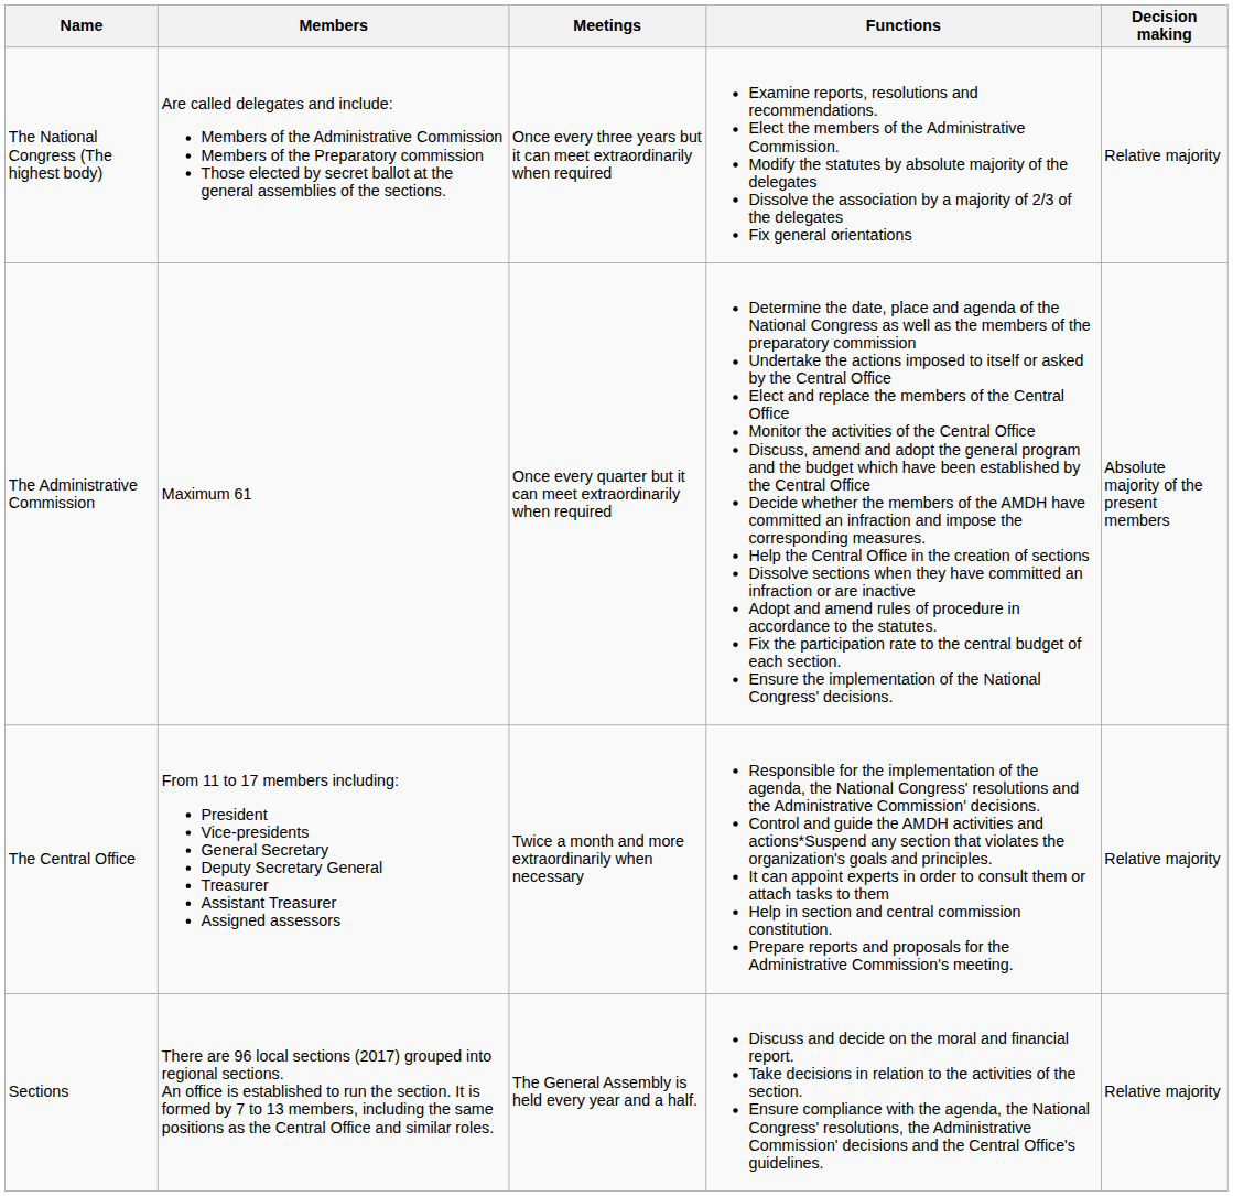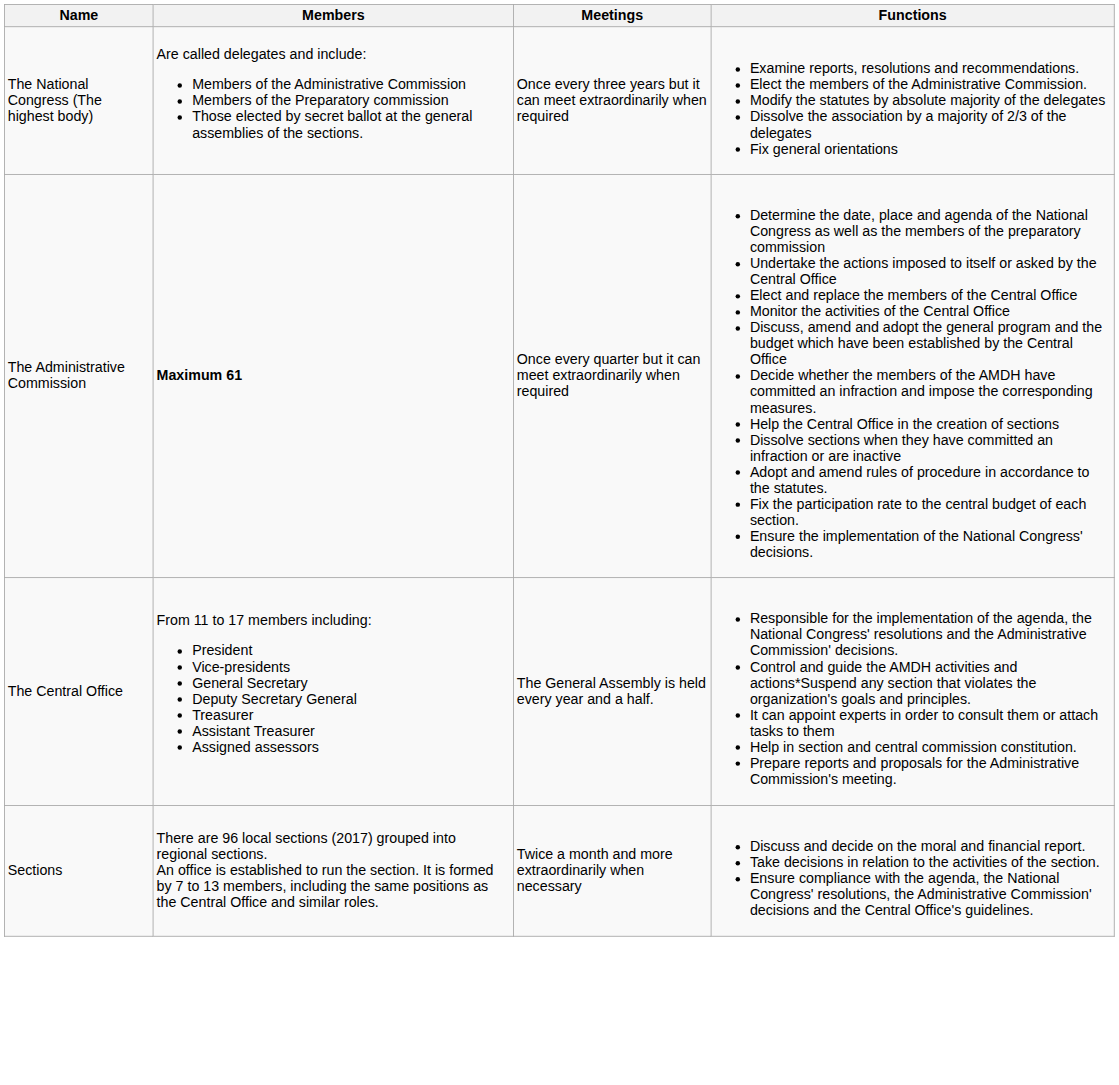- column: Decision making | Relative majority | Absolute majority of the present members | Relative majority | Relative majority
The Administrative Commission | Members: normal -> bold
The Central Office | Meetings: Twice a month and more extraordinarily when necessary -> The General Assembly is held every year and a half.
Sections | Meetings: The General Assembly is held every year and a half. -> Twice a month and more extraordinarily when necessary
